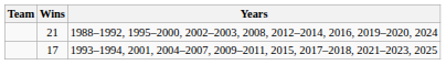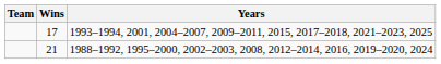rows swapped: 21 <-> 17
